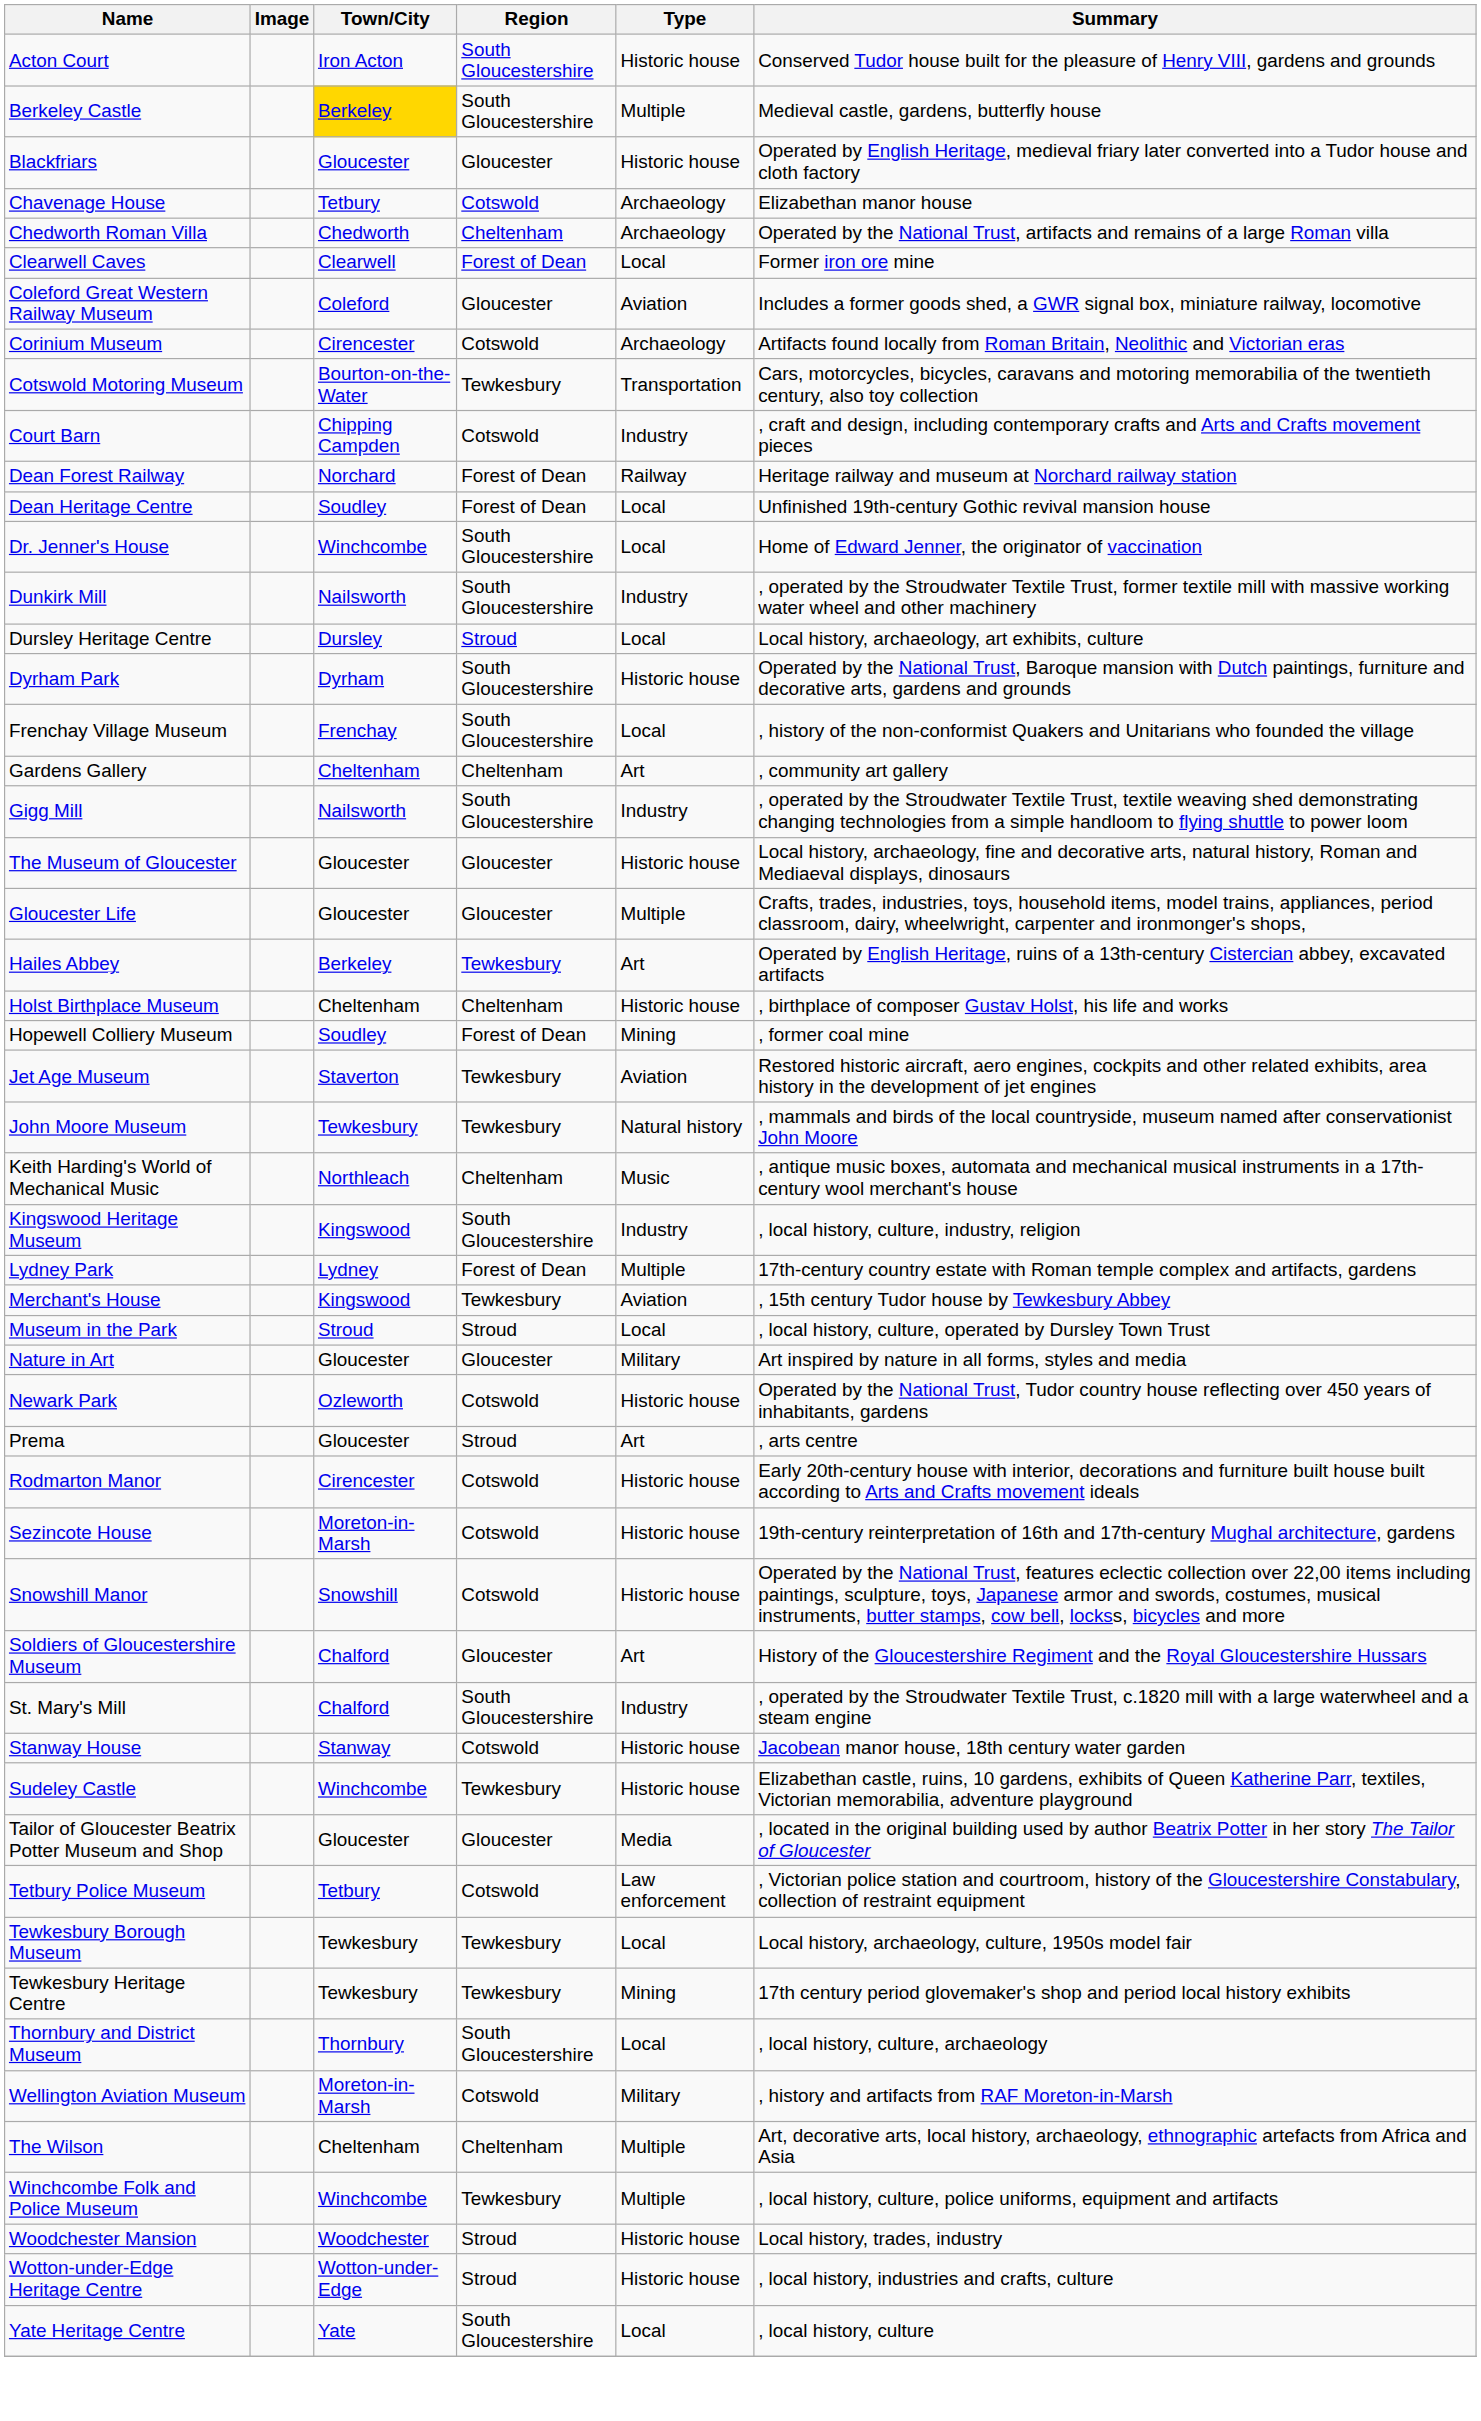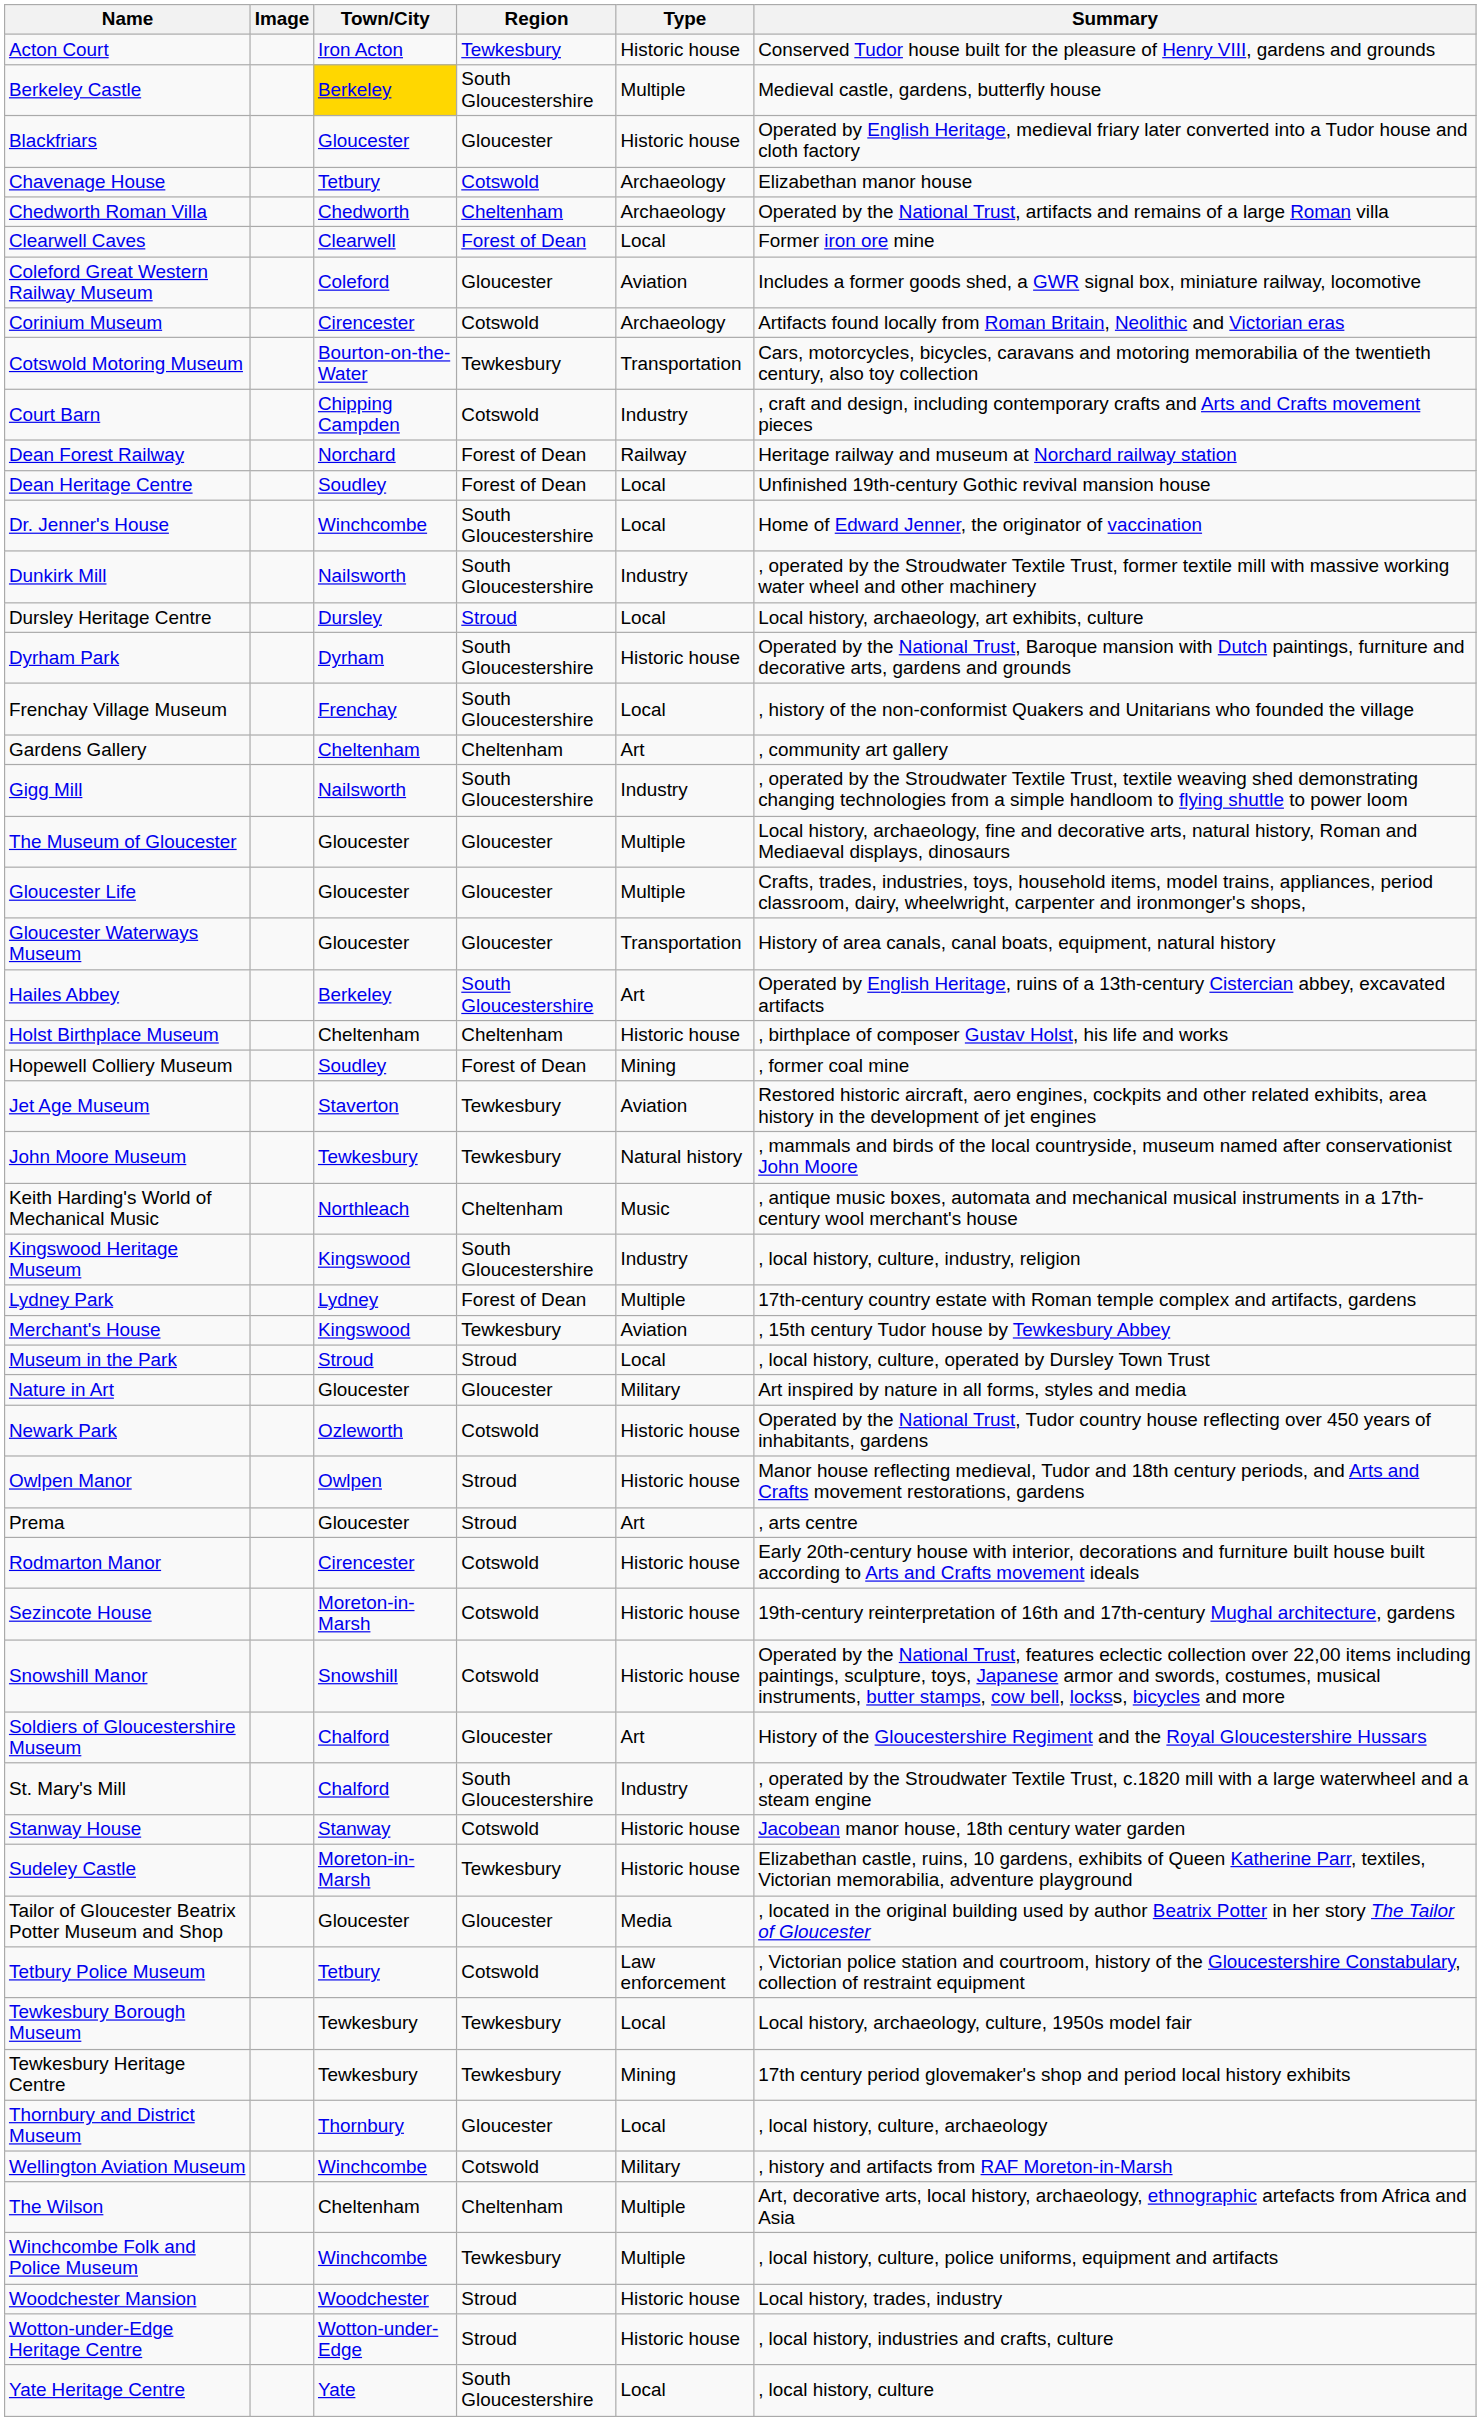Acton Court | Region: South Gloucestershire -> Tewkesbury
The Museum of Gloucester | Type: Historic house -> Multiple
+ row: Gloucester Waterways Museum | Gloucester | Gloucester | Transportation | History of area canals, canal boats, equipment, natural history
Hailes Abbey | Region: Tewkesbury -> South Gloucestershire
+ row: Owlpen Manor | Owlpen | Stroud | Historic house | Manor house reflecting medieval, Tudor and 18th century periods, and Arts and Crafts movement restorations, gardens
Sudeley Castle | Town/City: Winchcombe -> Moreton-in-Marsh
Thornbury and District Museum | Region: South Gloucestershire -> Gloucester
Wellington Aviation Museum | Town/City: Moreton-in-Marsh -> Winchcombe
